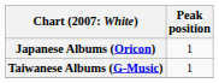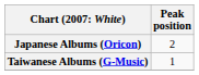Japanese Albums (Oricon) | Peak position: 1 -> 2
